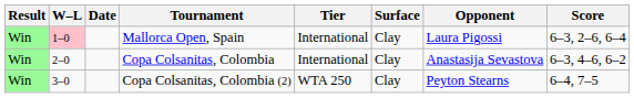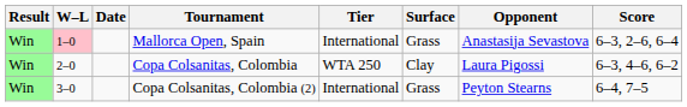Mallorca Open, Spain | Surface: Clay -> Grass
Mallorca Open, Spain | Opponent: Laura Pigossi -> Anastasija Sevastova
Copa Colsanitas, Colombia | Tier: International -> WTA 250
Copa Colsanitas, Colombia | Opponent: Anastasija Sevastova -> Laura Pigossi
Copa Colsanitas, Colombia (2) | Tier: WTA 250 -> International
Copa Colsanitas, Colombia (2) | Surface: Clay -> Grass
